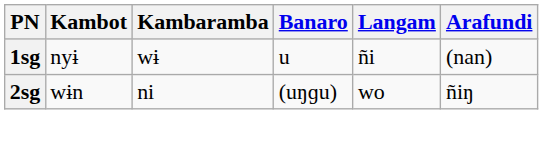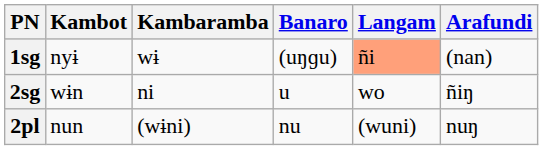1sg | Banaro: u -> (uŋɡu)
1sg | Langam: no background -> lightsalmon background
2sg | Banaro: (uŋɡu) -> u
+ row: 2pl | nun | (wɨni) | nu | (wuni) | nuŋ
